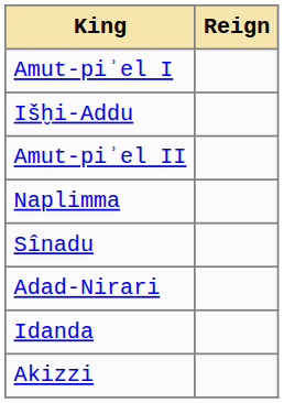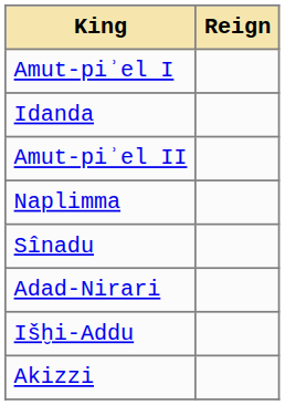rows swapped: Išḫi-Addu <-> Idanda
